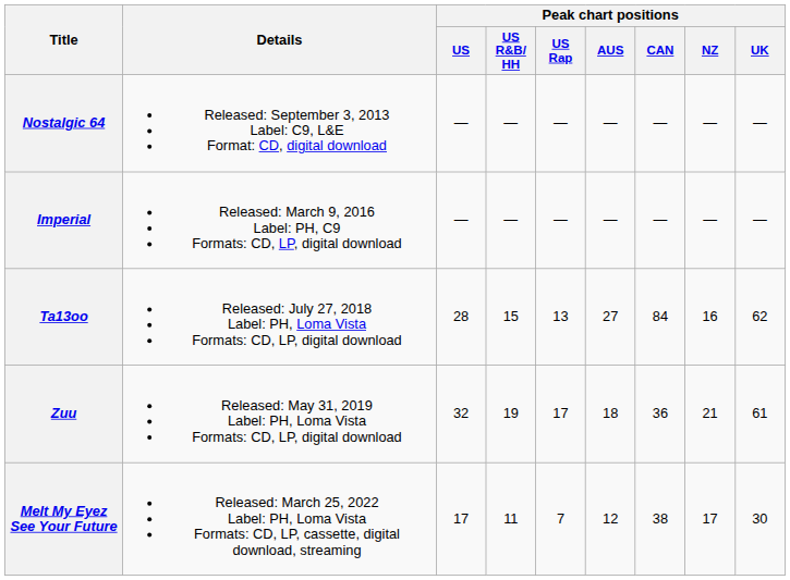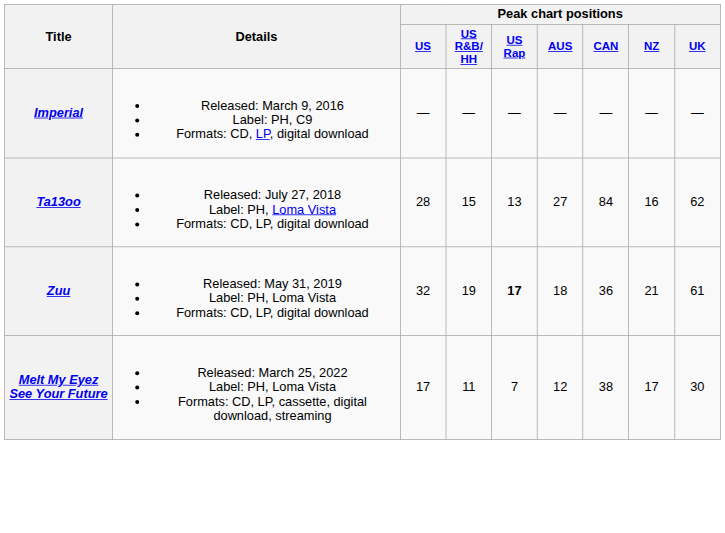- row: Nostalgic 64 | Released: September 3, 2013 Label: C9, L&E Format: CD, digital download | — | — | — | — | — | — | —
Zuu | Peak chart positions / US Rap: normal -> bold
